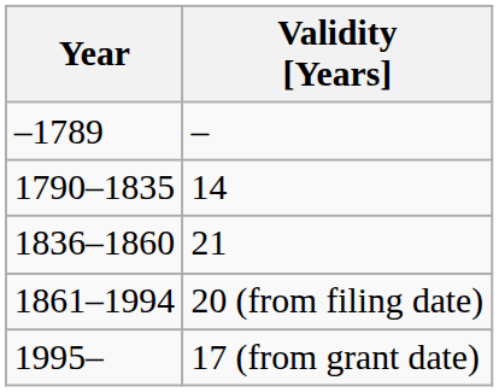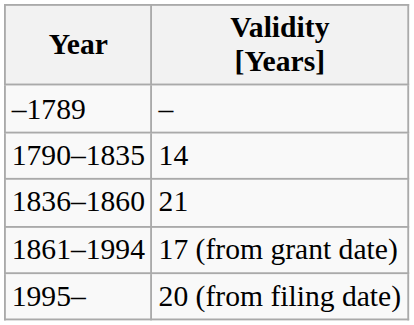1861–1994 | Validity [Years]: 20 (from filing date) -> 17 (from grant date)
1995– | Validity [Years]: 17 (from grant date) -> 20 (from filing date)
